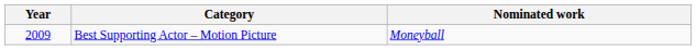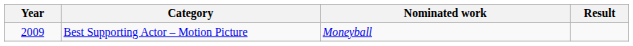+ column: Result
